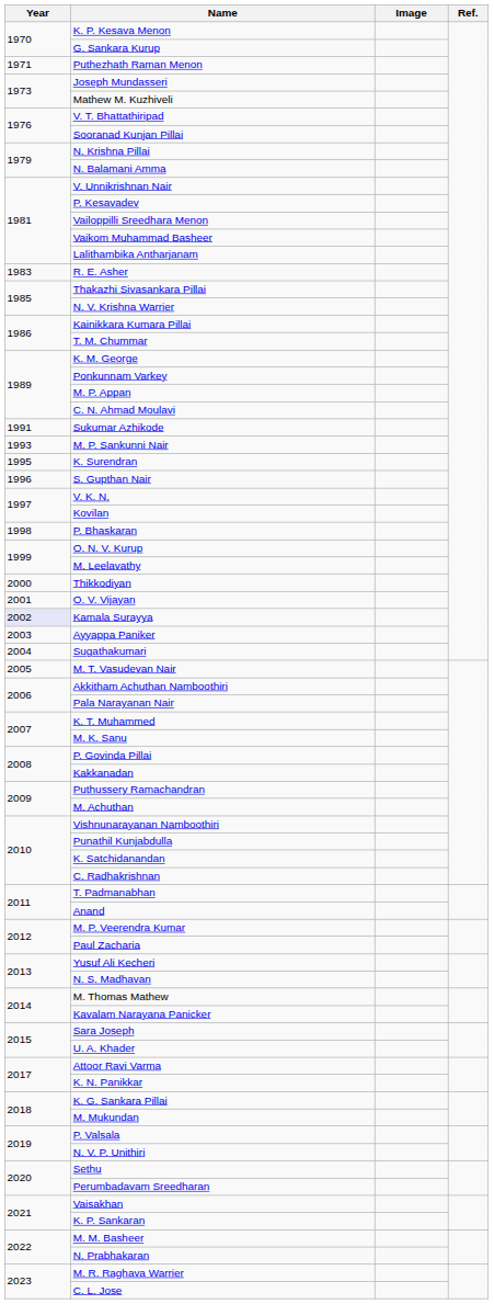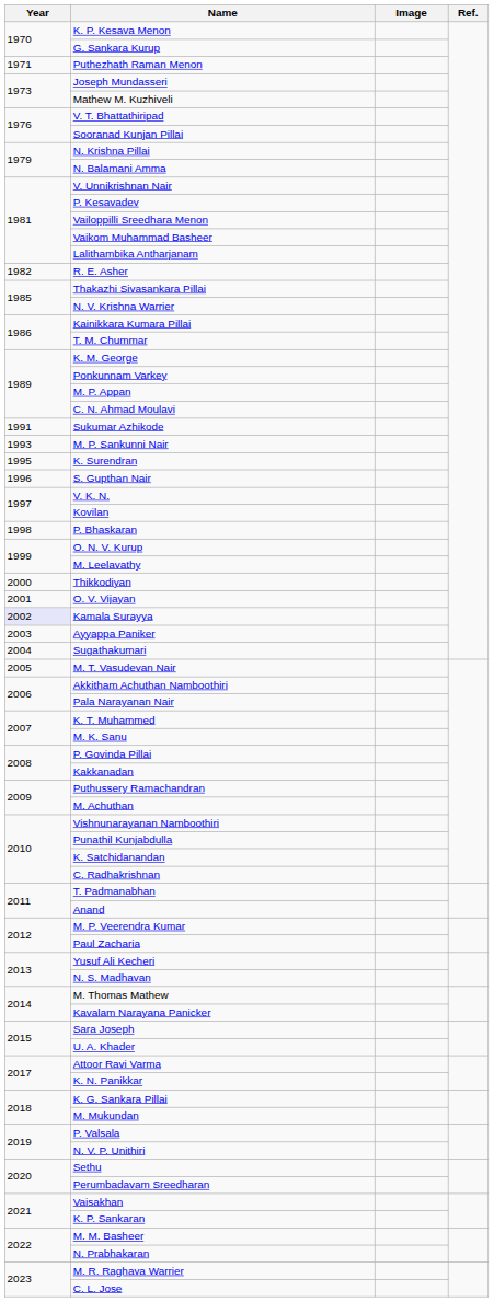R. E. Asher | Year: 1983 -> 1982
